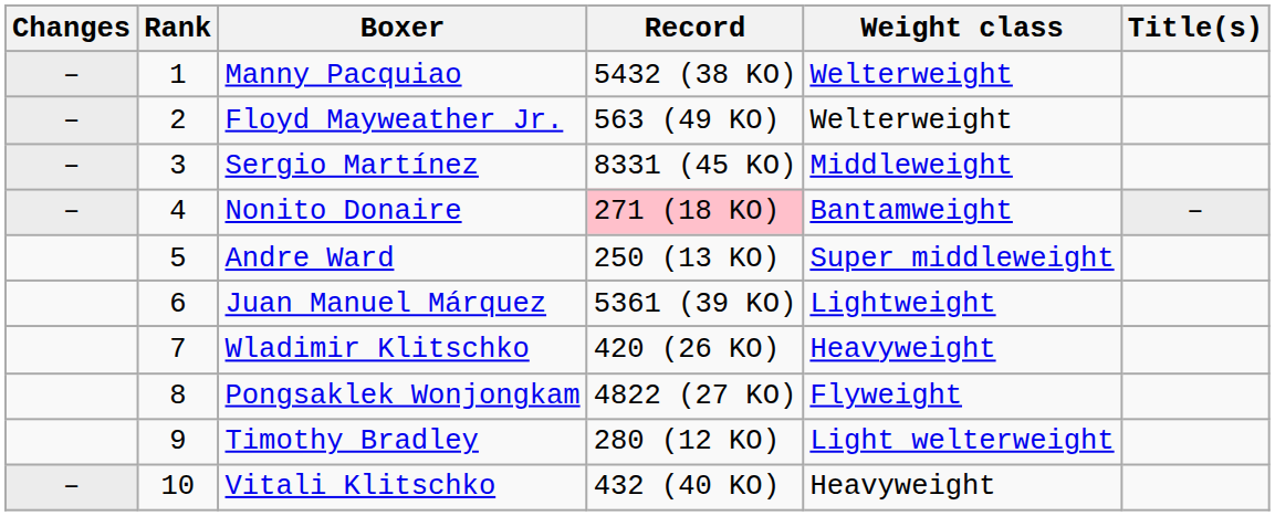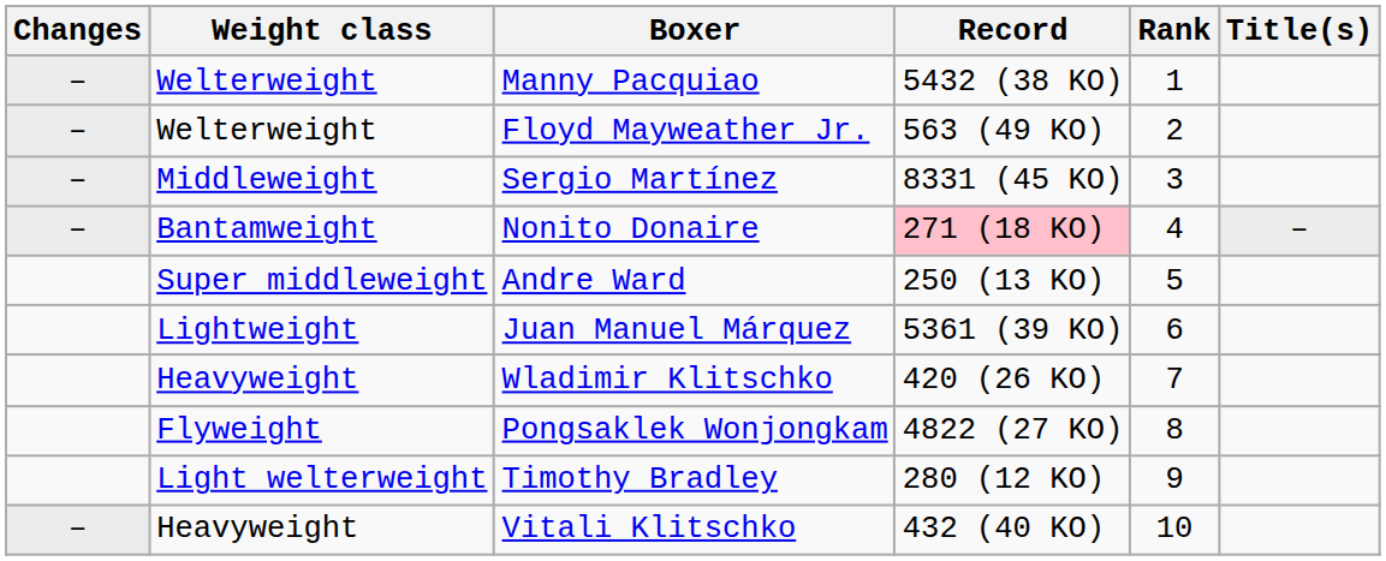columns swapped: Rank <-> Weight class
